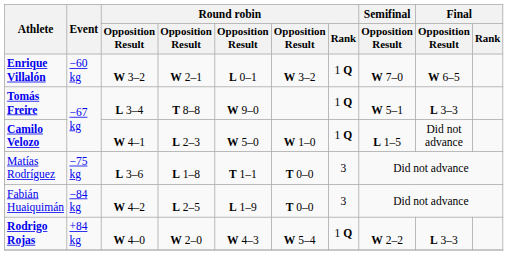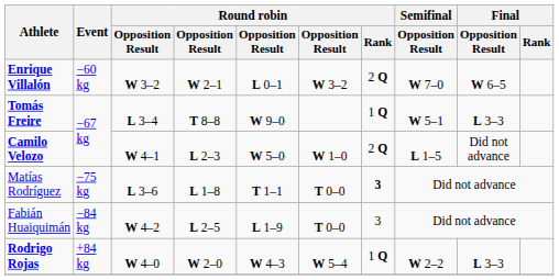Enrique Villalón | Round robin / Rank: 1 Q -> 2 Q
Camilo Velozo | Round robin / Rank: 1 Q -> 2 Q
Matías Rodríguez | Round robin / Rank: normal -> bold
